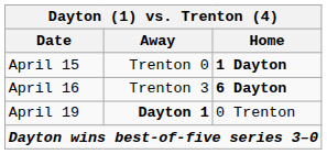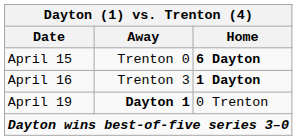April 15 | Home: 1 Dayton -> 6 Dayton
April 16 | Home: 6 Dayton -> 1 Dayton
